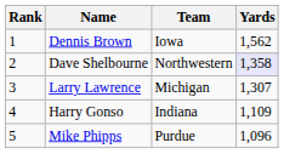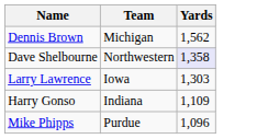- column: Rank | 1 | 2 | 3 | 4 | 5
Dennis Brown | Team: Iowa -> Michigan
Larry Lawrence | Team: Michigan -> Iowa
Larry Lawrence | Yards: 1,307 -> 1,303
